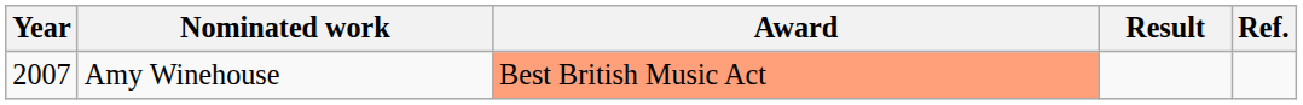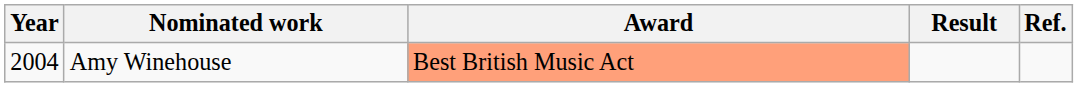Amy Winehouse | Year: 2007 -> 2004
